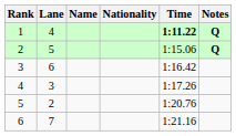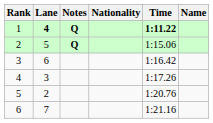columns swapped: Name <-> Notes
1 | Lane: normal -> bold
